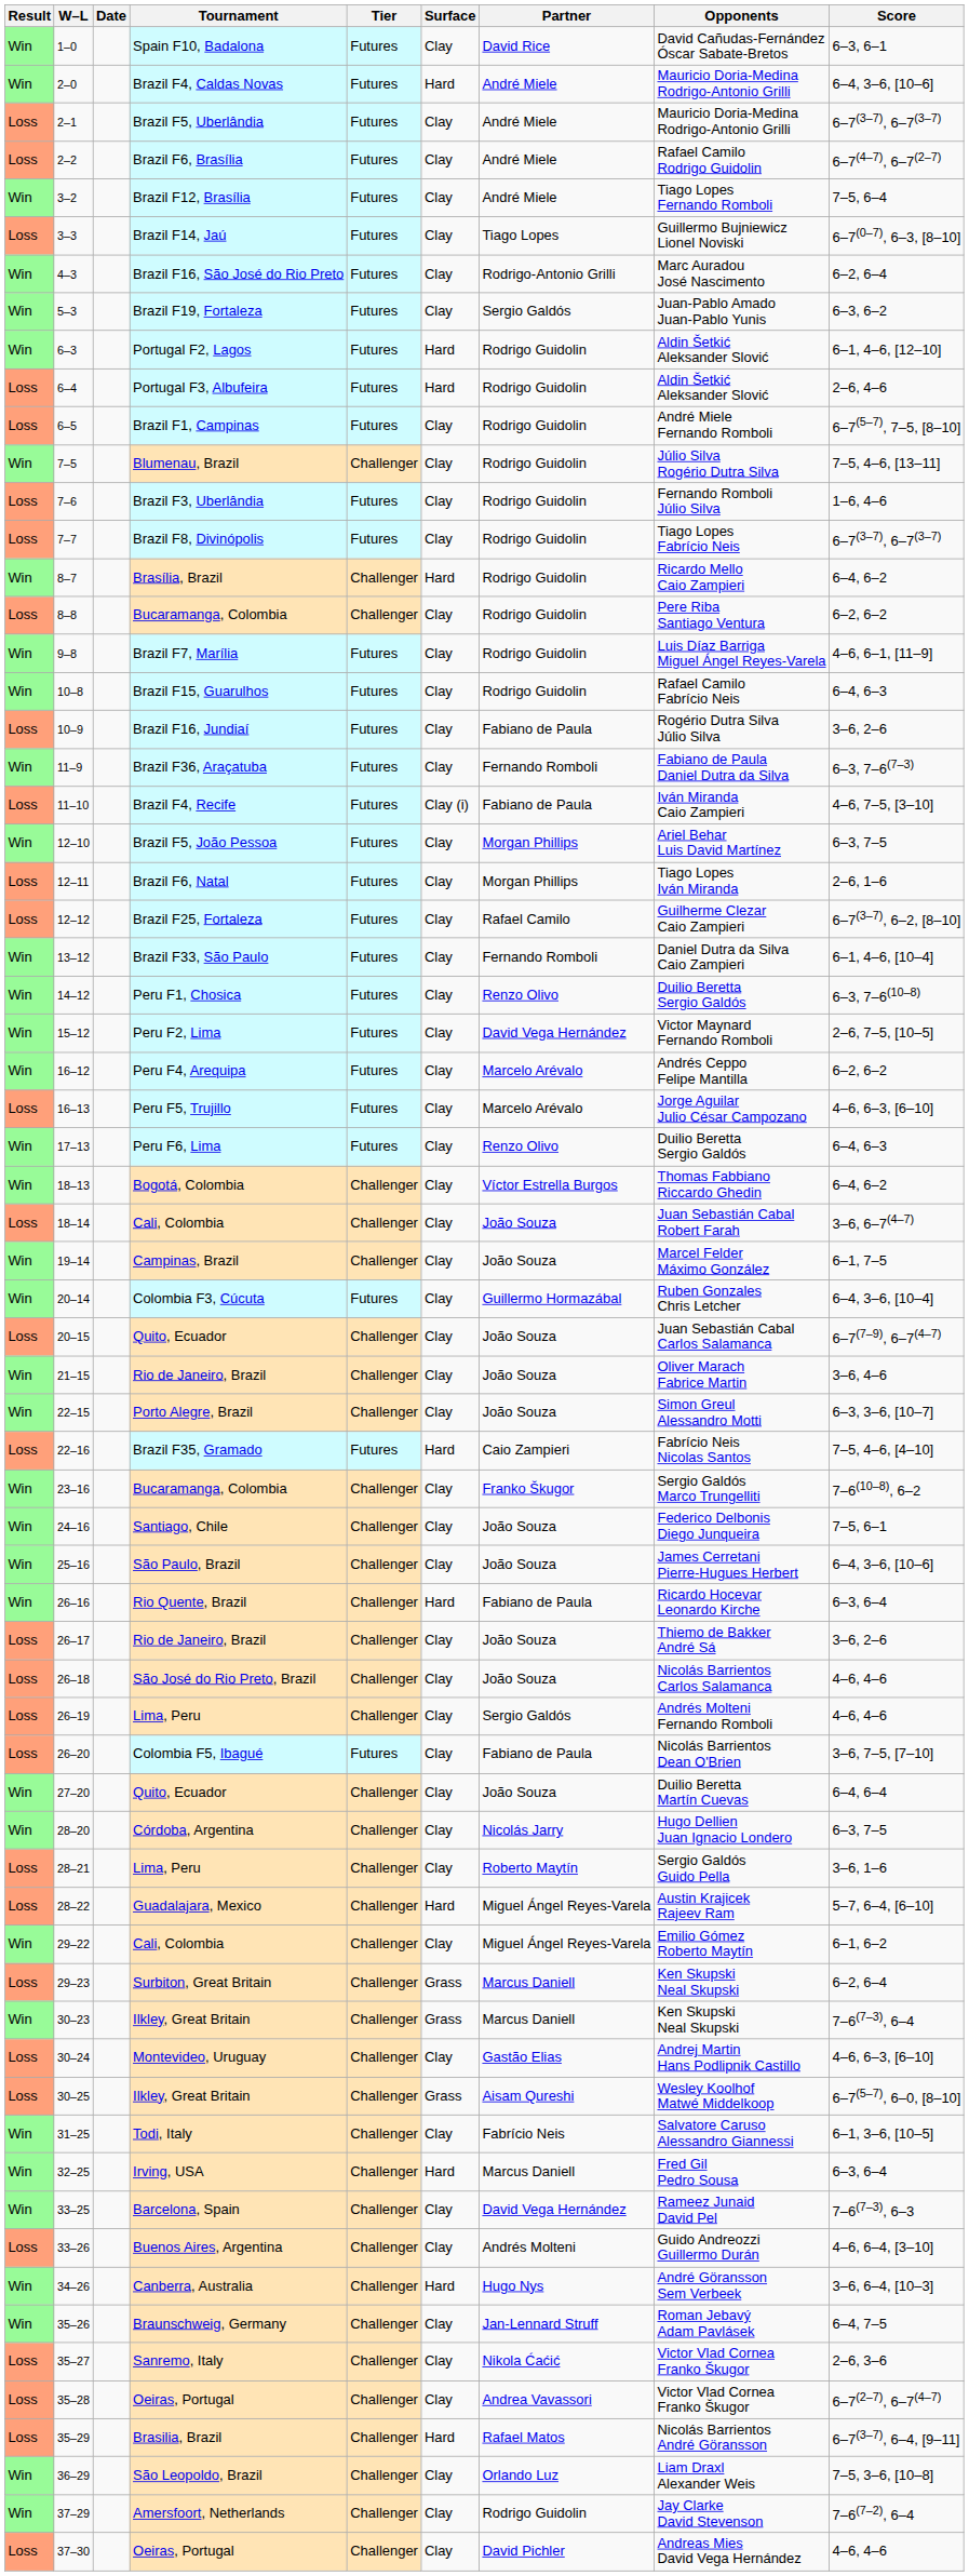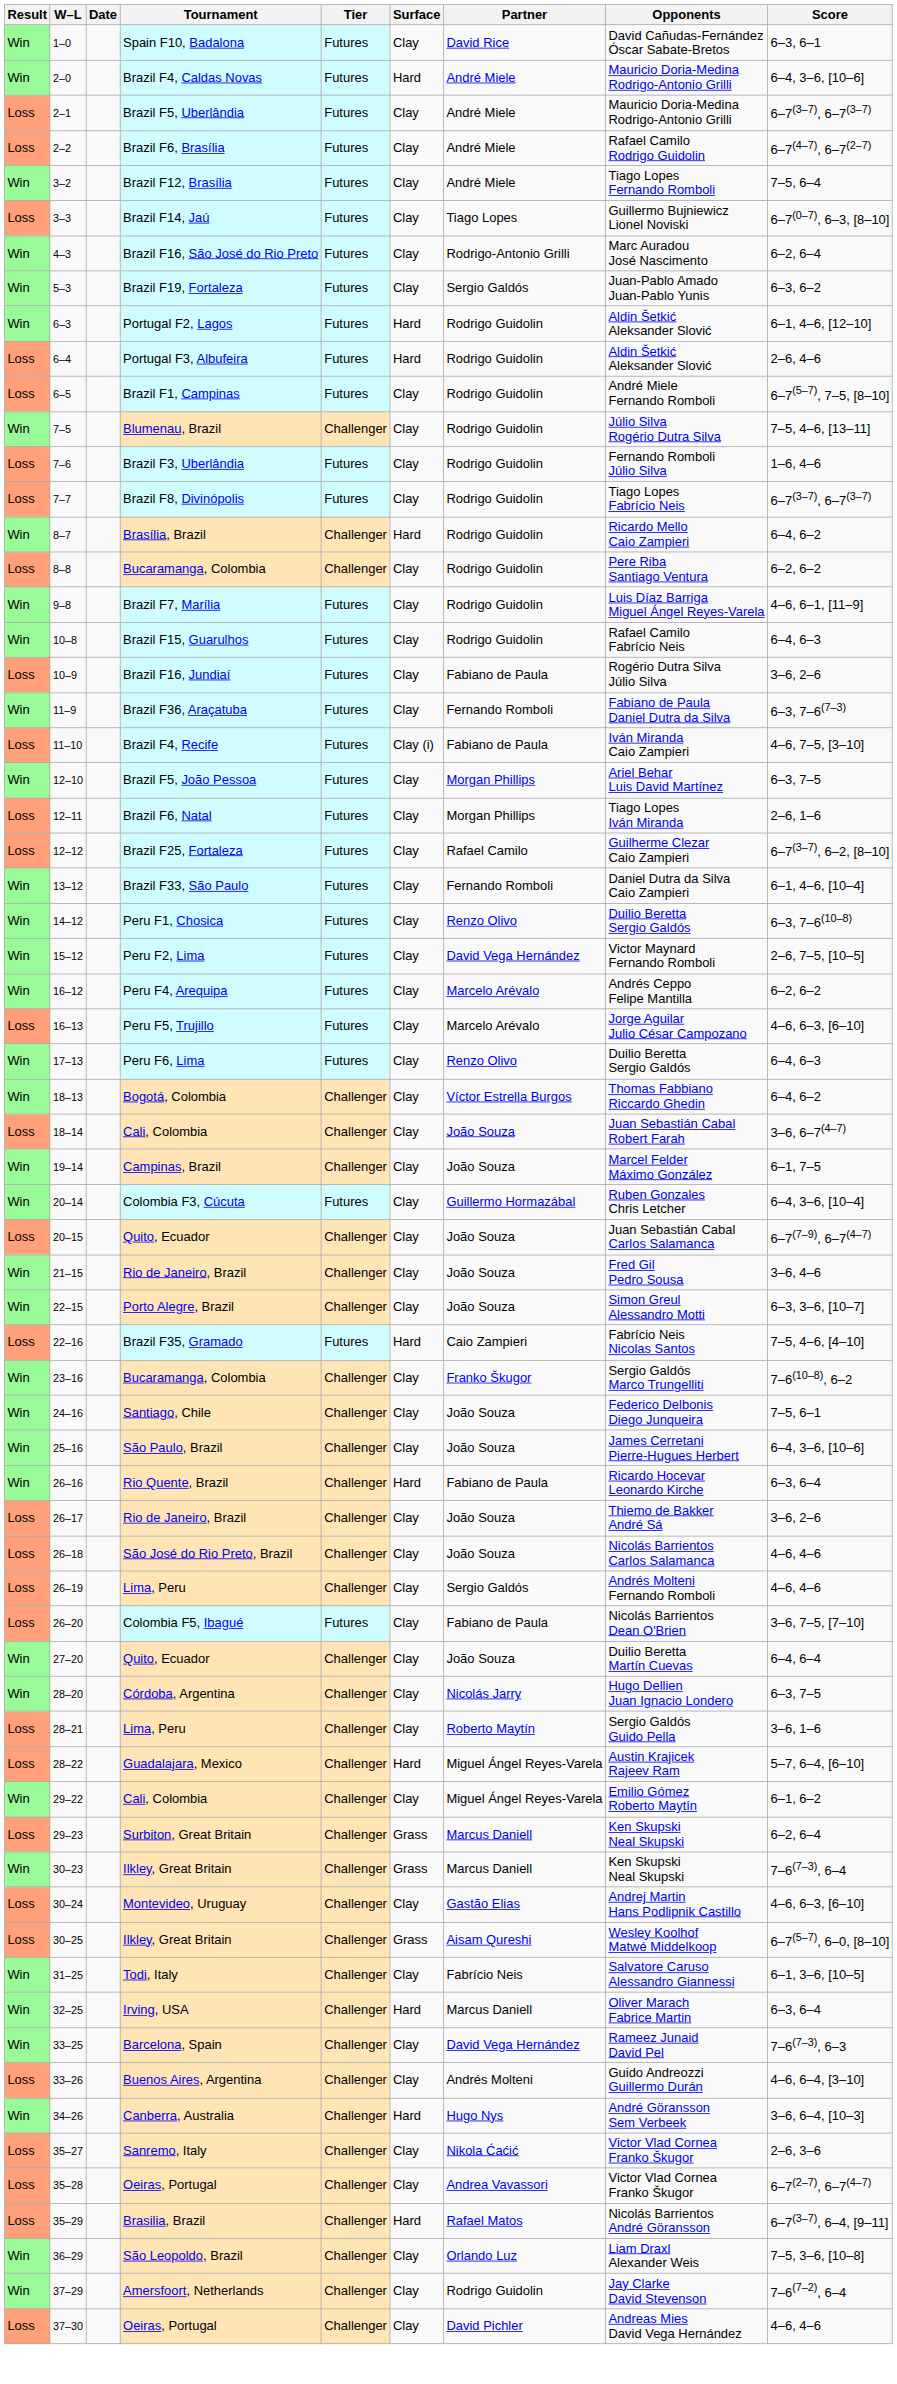21–15 | Opponents: Oliver Marach Fabrice Martin -> Fred Gil Pedro Sousa
32–25 | Opponents: Fred Gil Pedro Sousa -> Oliver Marach Fabrice Martin
- row: Win | 35–26 | Braunschweig, Germany | Challenger | Clay | Jan-Lennard Struff | Roman Jebavý Adam Pavlásek | 6–4, 7–5
